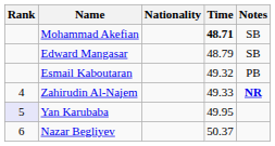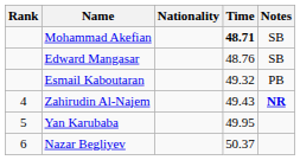Edward Mangasar | Time: 48.79 -> 48.76
Zahirudin Al-Najem | Time: 49.33 -> 49.43
Yan Karubaba | Rank: lavender background -> no background
